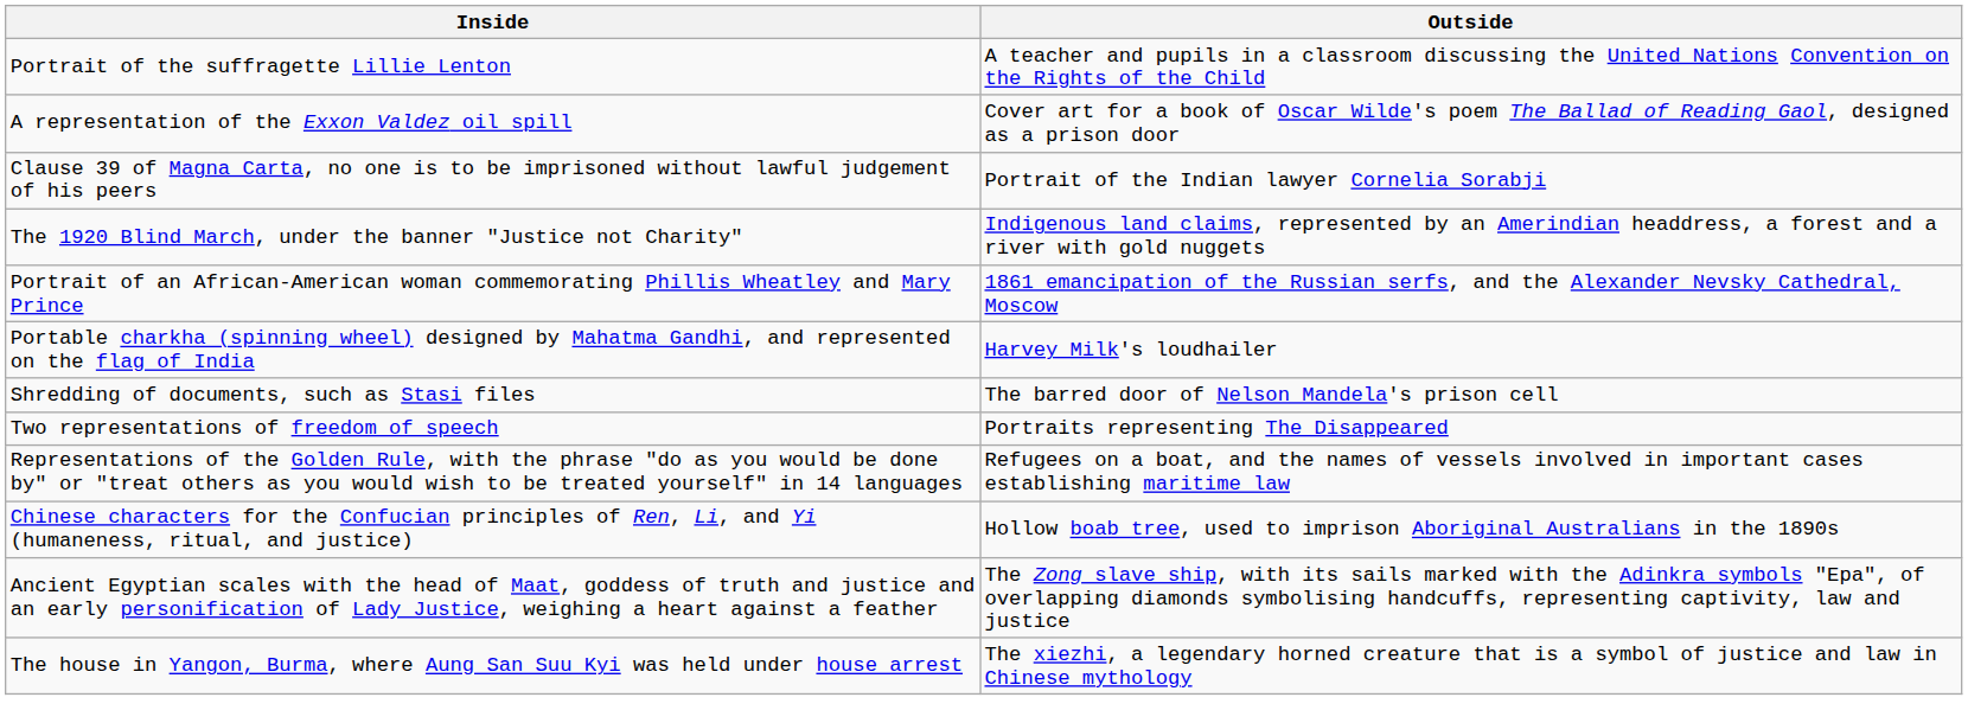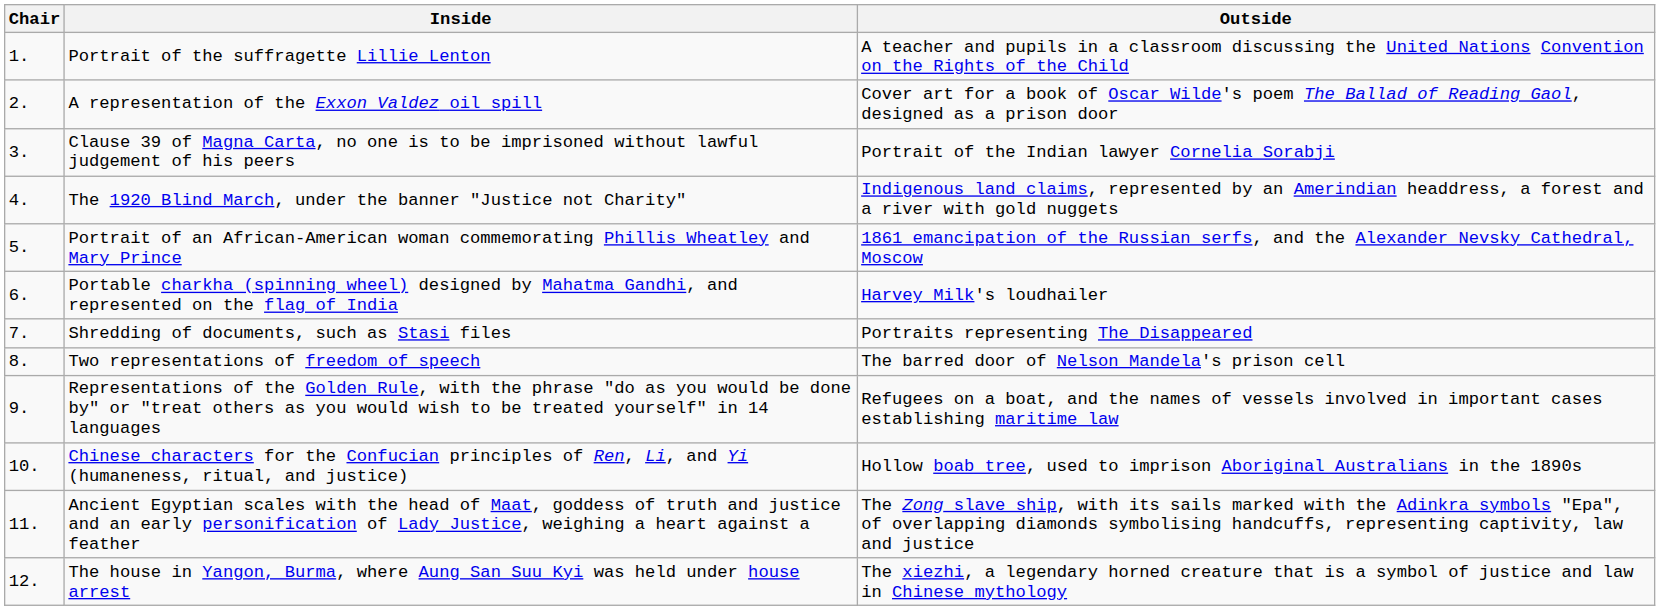+ column: Chair | 1. | 2. | 3. | 4. | 5. | 6. | 7. | 8. | 9. | 10. | 11. | 12.
Shredding of documents, such as Stasi files | Outside: The barred door of Nelson Mandela's prison cell -> Portraits representing The Disappeared
Two representations of freedom of speech | Outside: Portraits representing The Disappeared -> The barred door of Nelson Mandela's prison cell
